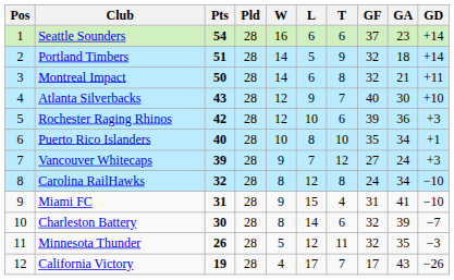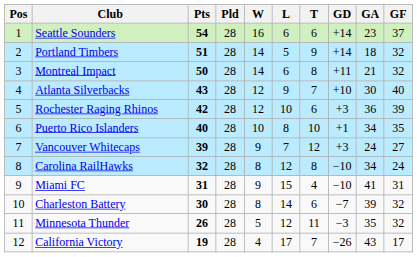columns swapped: GF <-> GD
